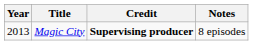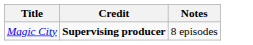- column: Year | 2013
